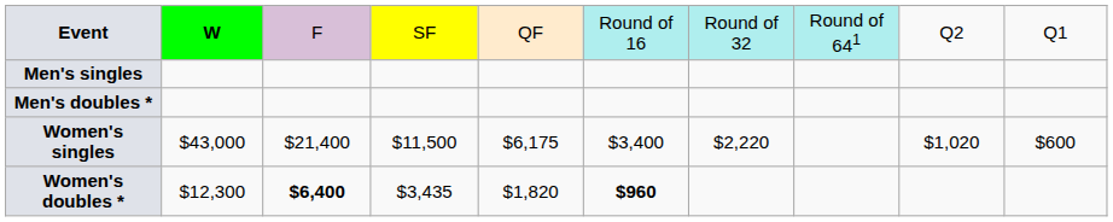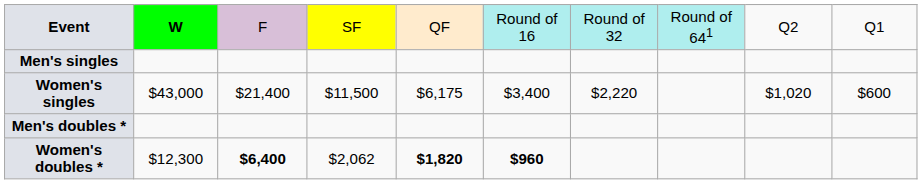rows swapped: Men's doubles * <-> Women's singles
Women's doubles * | column 4: $3,435 -> $2,062
Women's doubles * | column 5: normal -> bold
